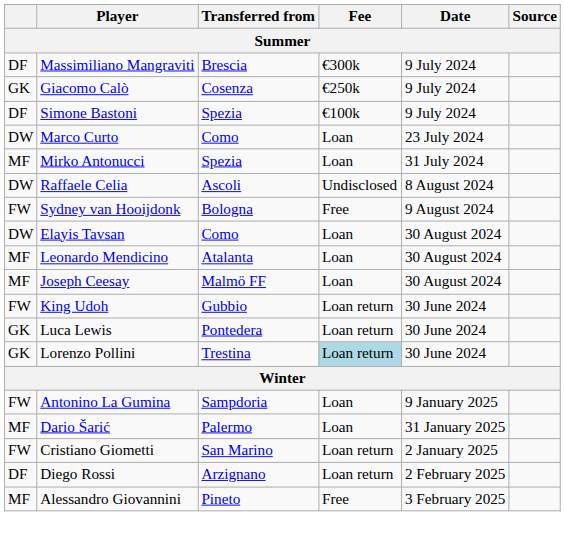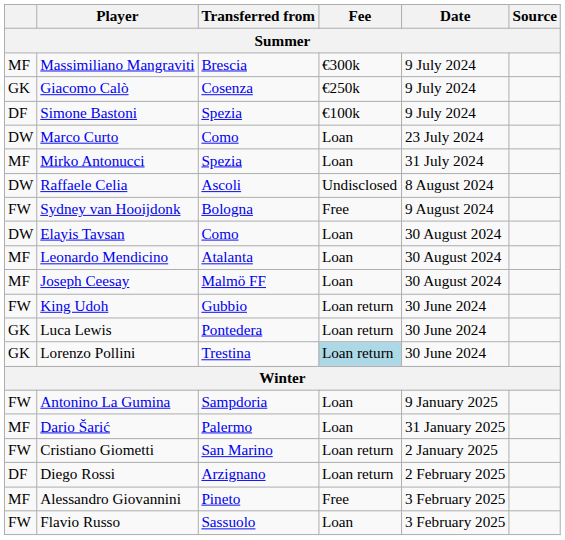Massimiliano Mangraviti | column 1: DF -> MF
+ row: FW | Flavio Russo | Sassuolo | Loan | 3 February 2025
